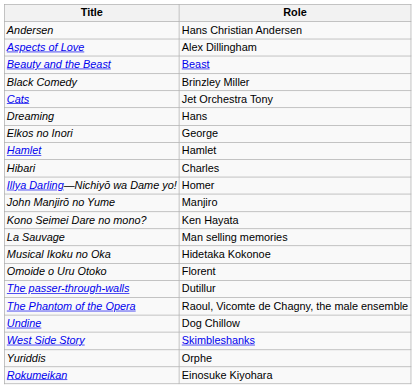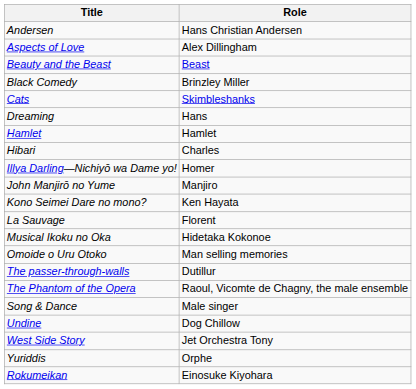Cats | Role: Jet Orchestra Tony -> Skimbleshanks
- row: Elkos no Inori | George
La Sauvage | Role: Man selling memories -> Florent
Omoide o Uru Otoko | Role: Florent -> Man selling memories
+ row: Song & Dance | Male singer
West Side Story | Role: Skimbleshanks -> Jet Orchestra Tony
